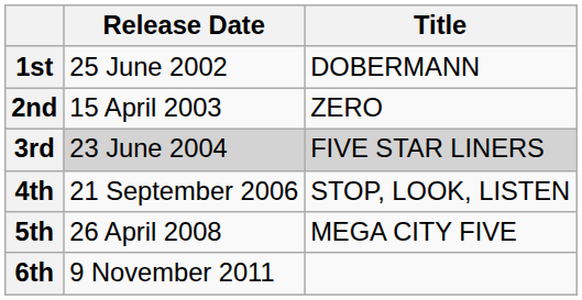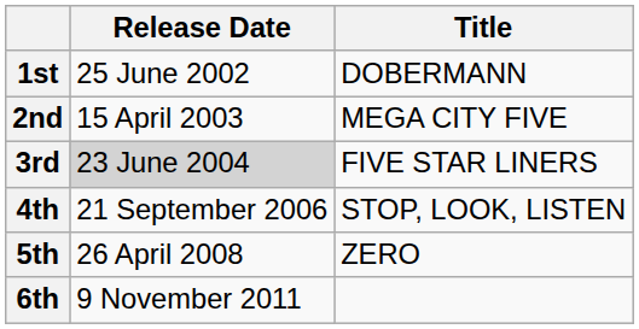2nd | Title: ZERO -> MEGA CITY FIVE
3rd | Title: lightgrey background -> no background
5th | Title: MEGA CITY FIVE -> ZERO
